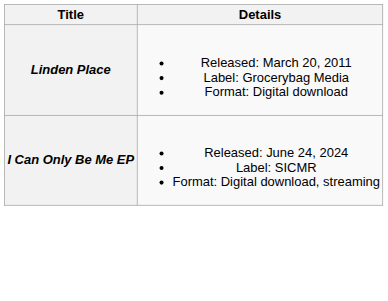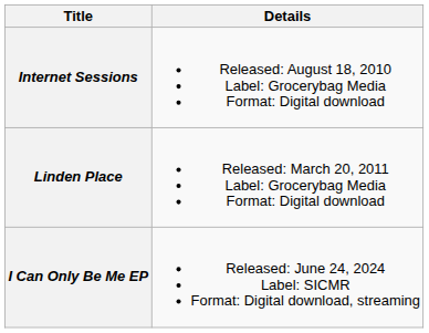+ row: Internet Sessions | Released: August 18, 2010 Label: Grocerybag Media Format: Digital download
